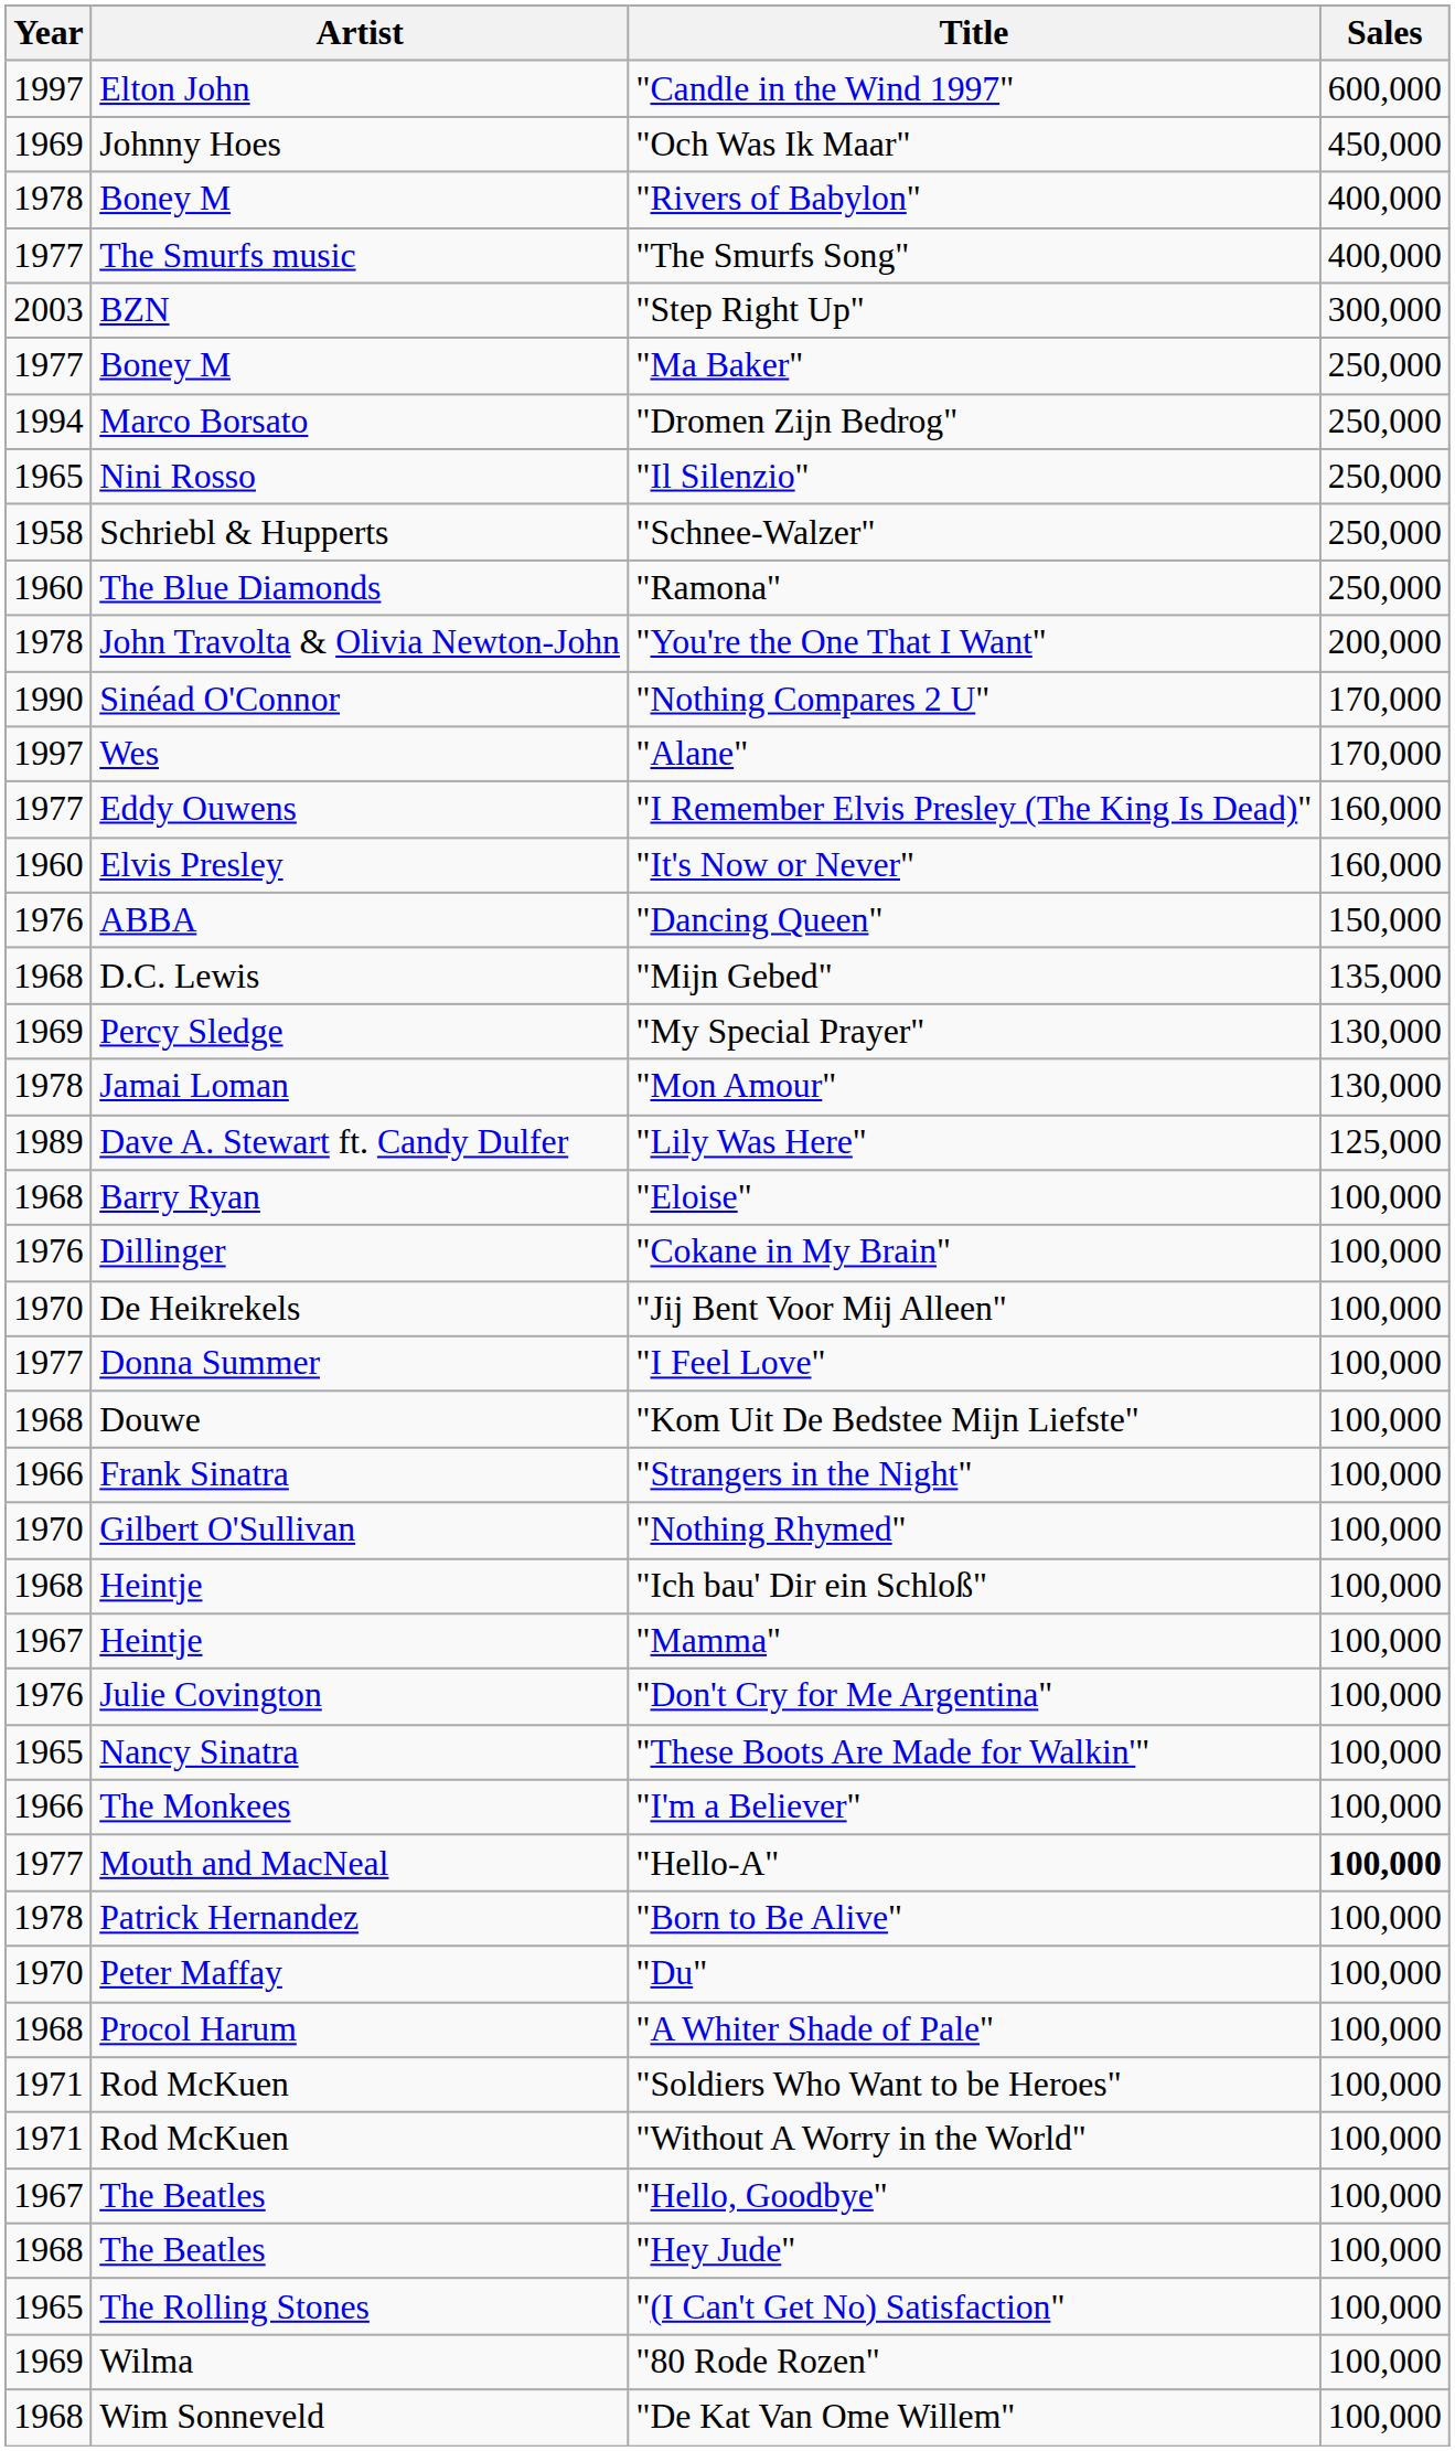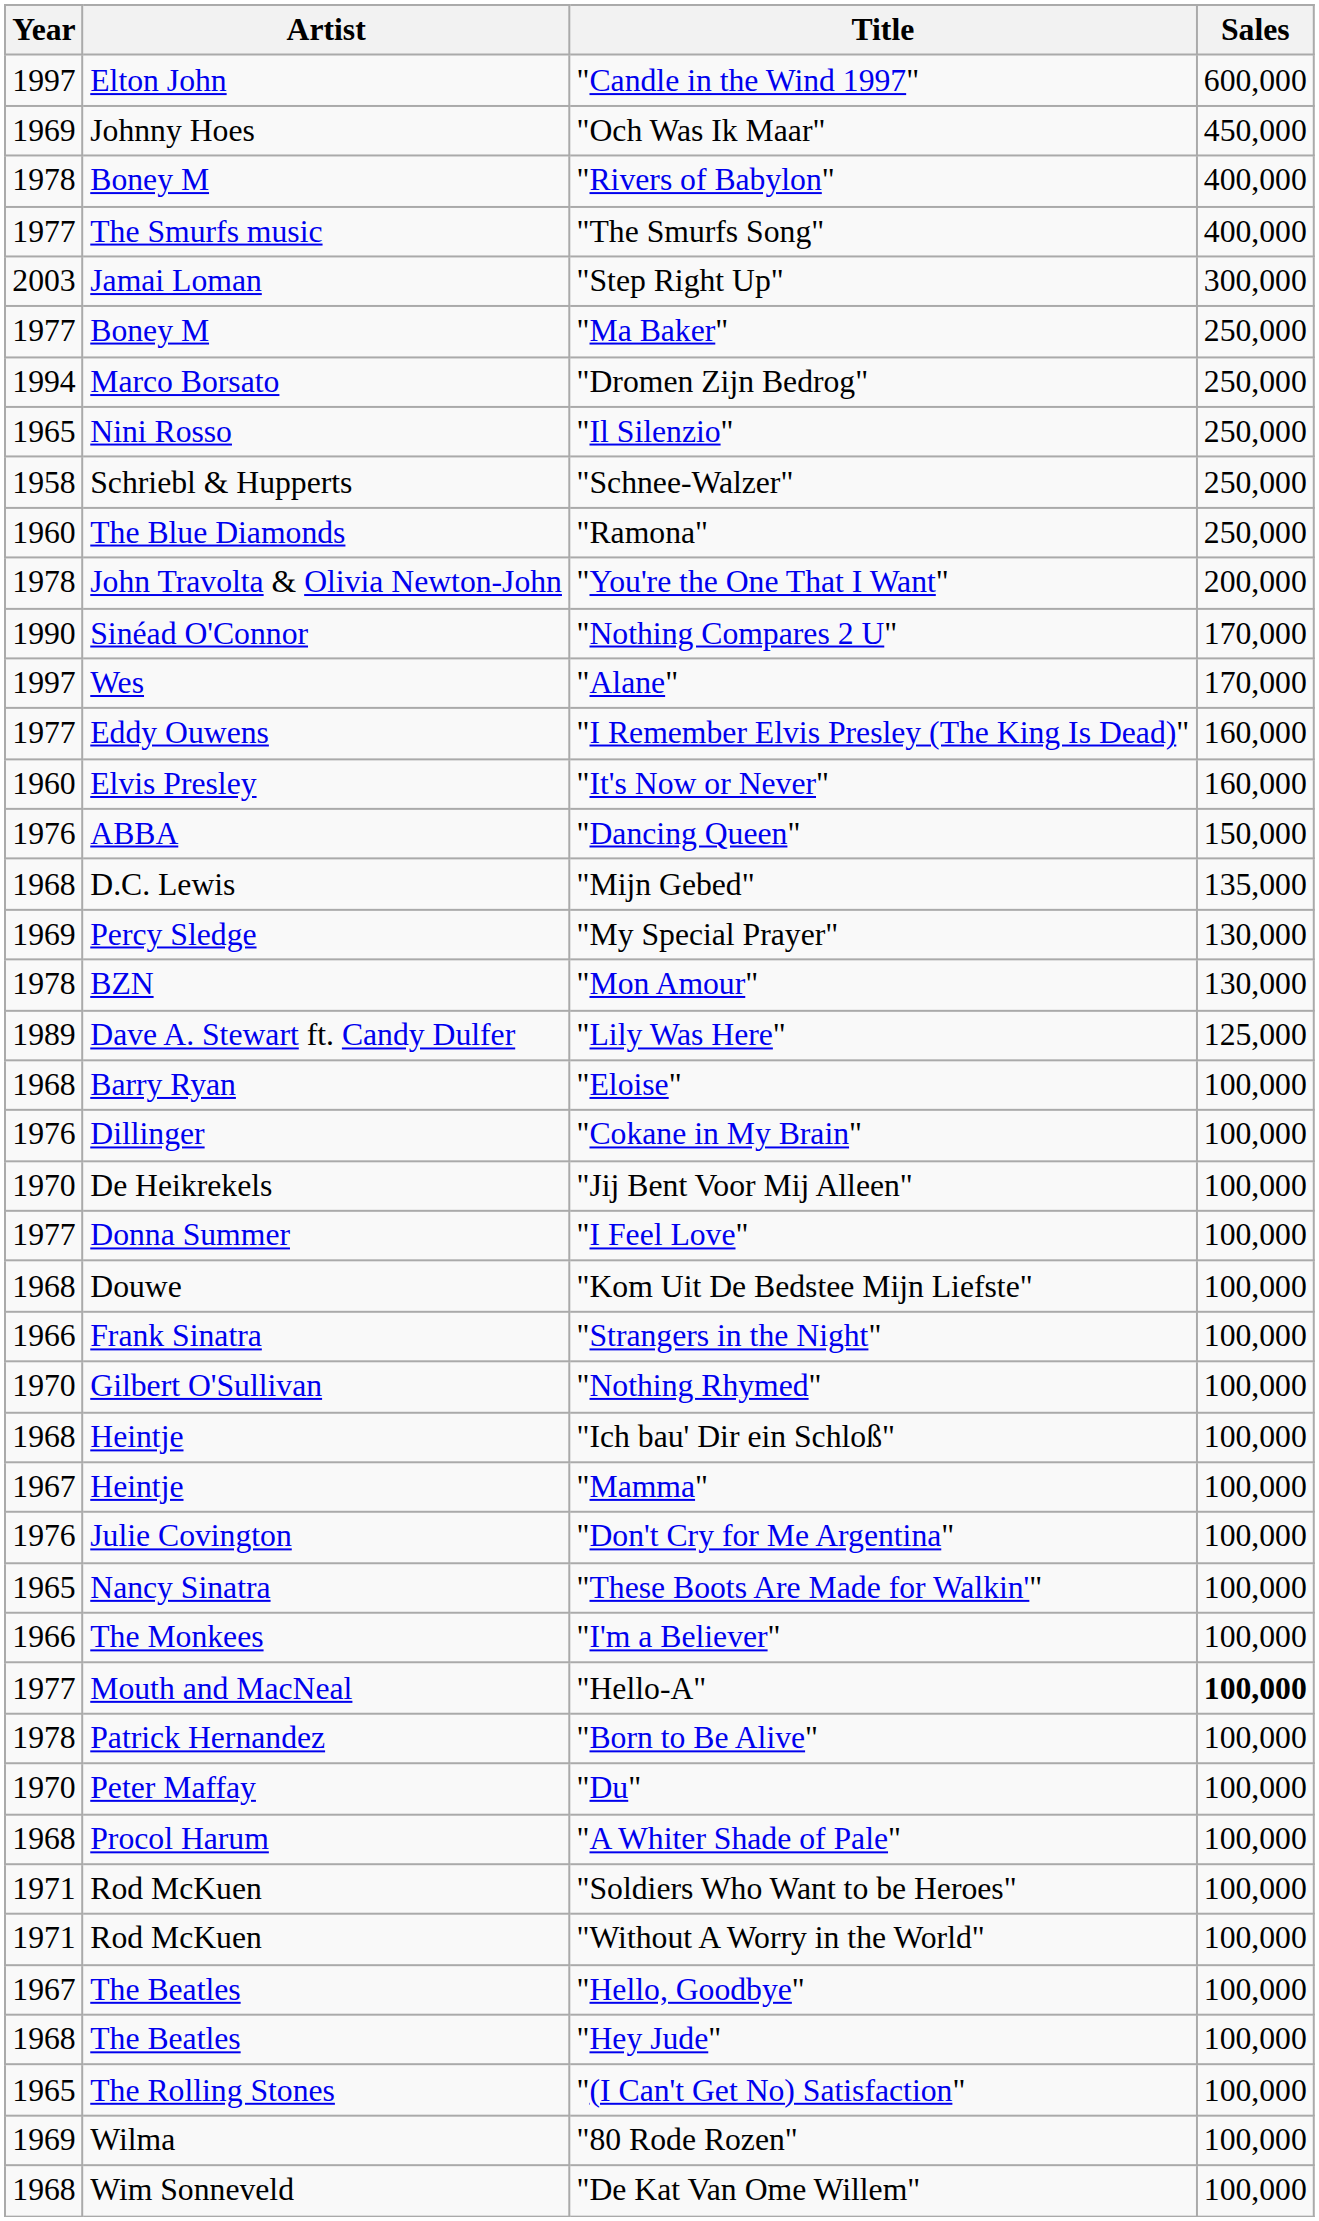"Step Right Up" | Artist: BZN -> Jamai Loman
"Mon Amour" | Artist: Jamai Loman -> BZN
